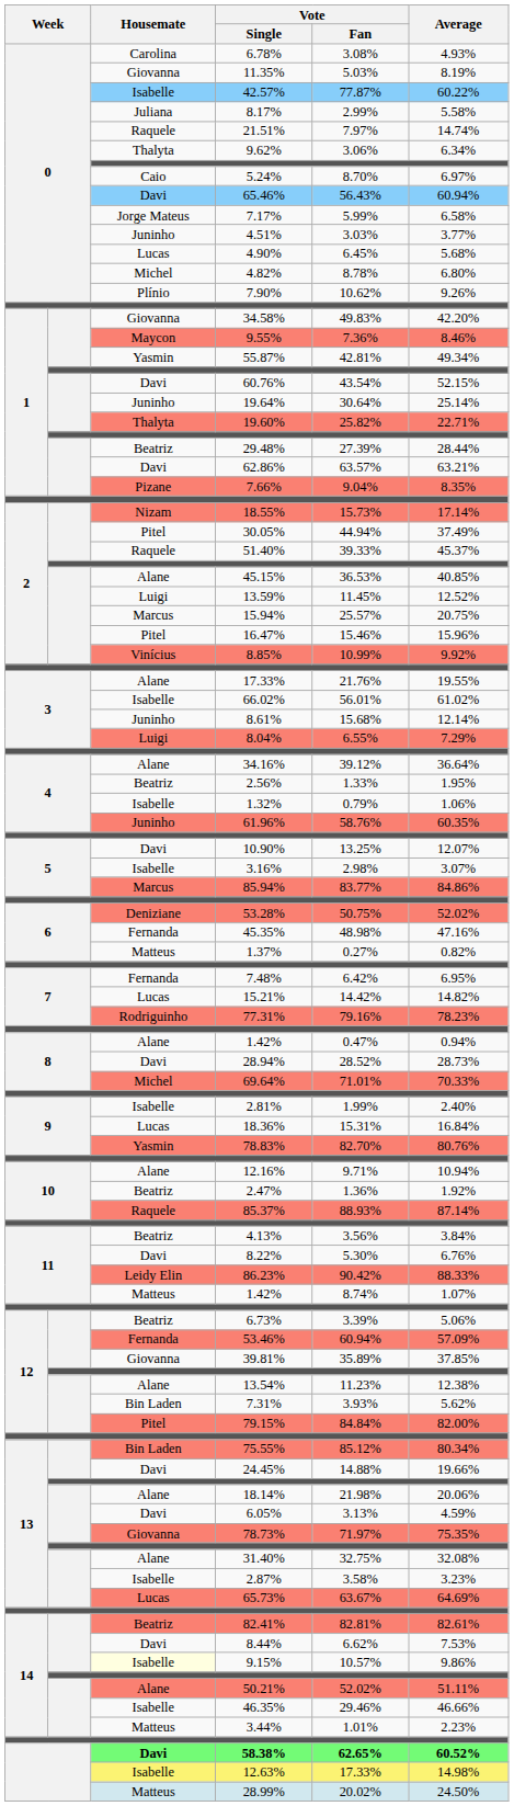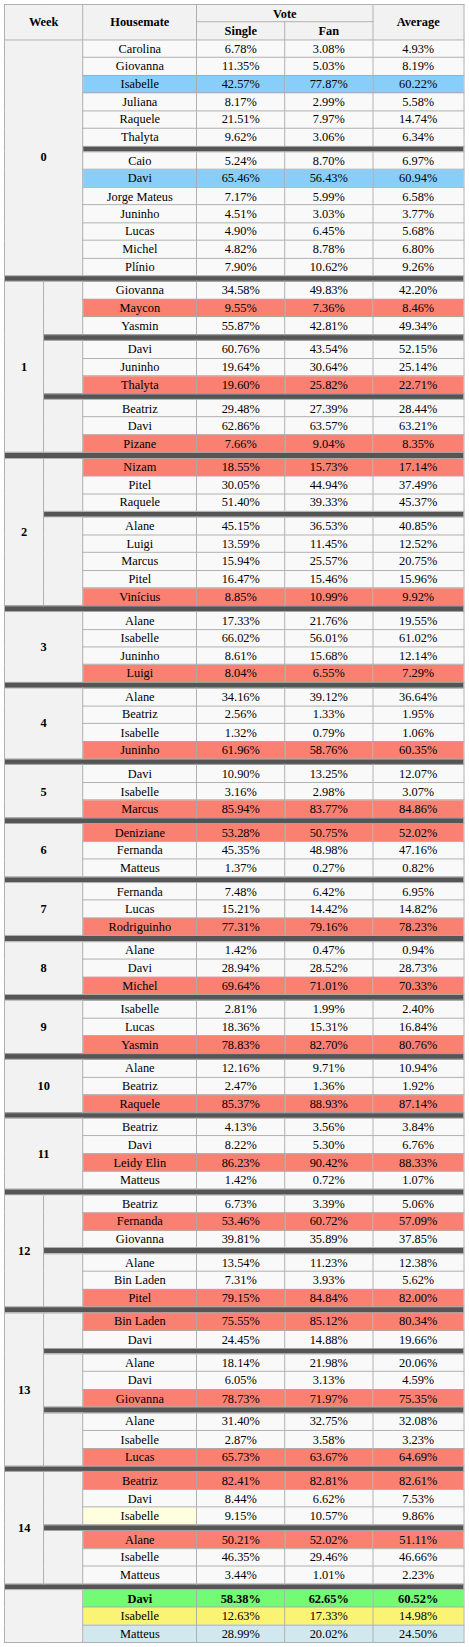11 / 1.42% | Vote / Fan: 8.74% -> 0.72%
53.46% | Vote / Fan: 60.94% -> 60.72%
